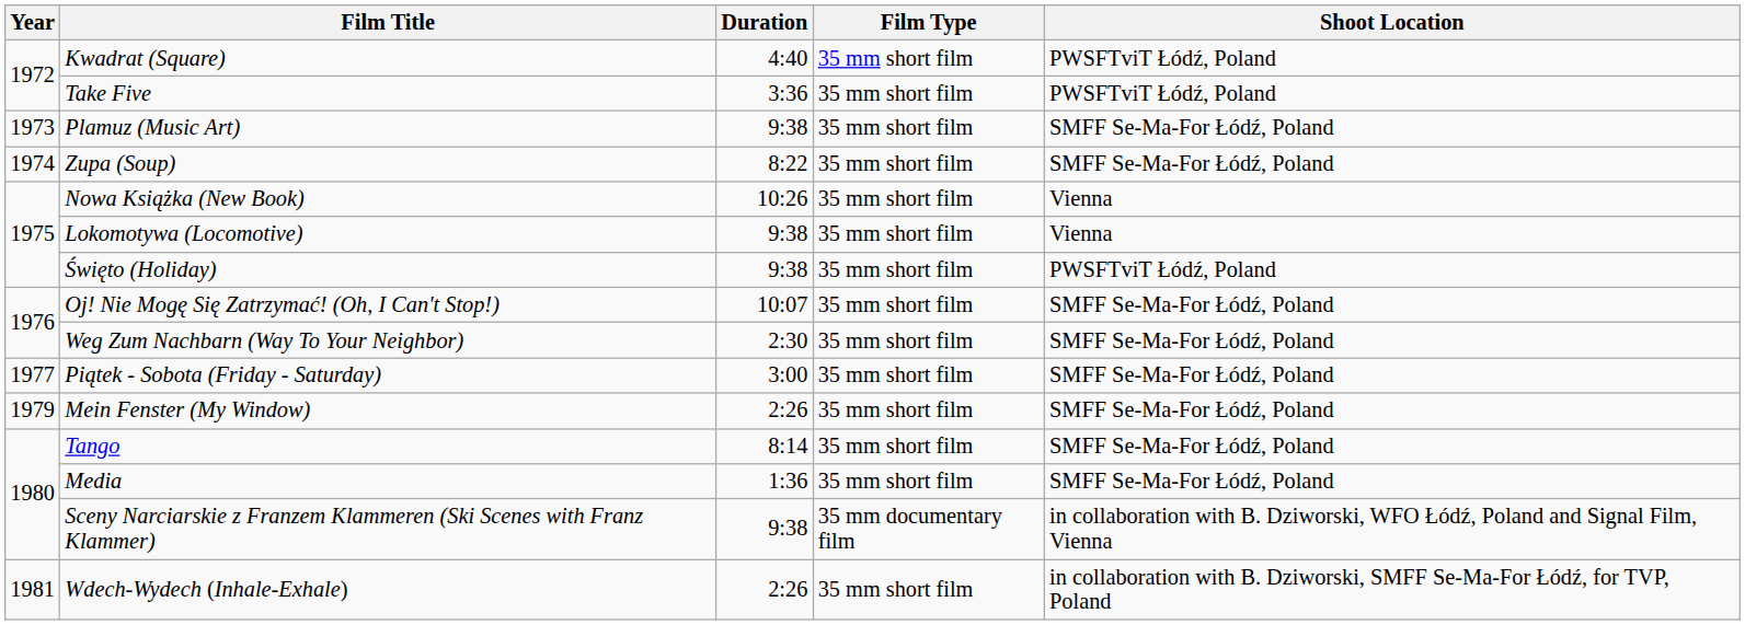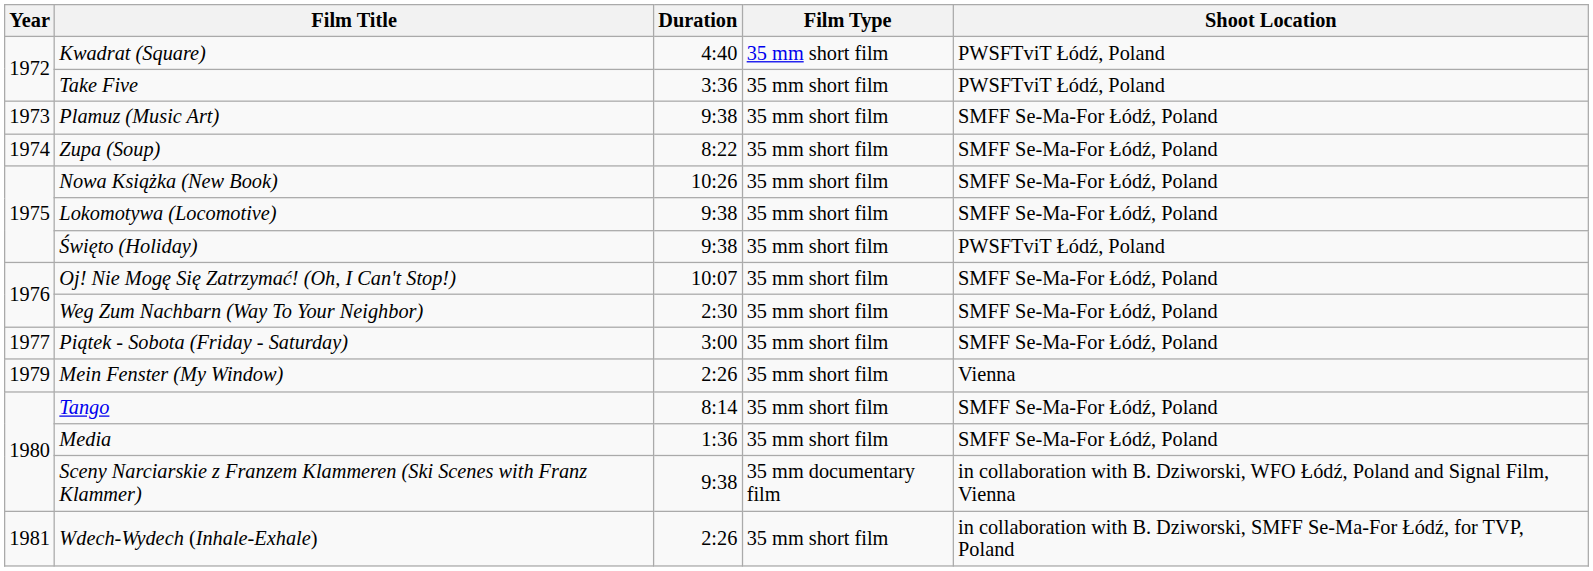Nowa Książka (New Book) | Shoot Location: Vienna -> SMFF Se-Ma-For Łódź, Poland
Lokomotywa (Locomotive) | Shoot Location: Vienna -> SMFF Se-Ma-For Łódź, Poland
Mein Fenster (My Window) | Shoot Location: SMFF Se-Ma-For Łódź, Poland -> Vienna
